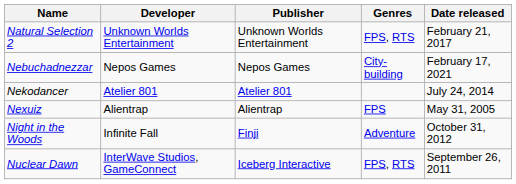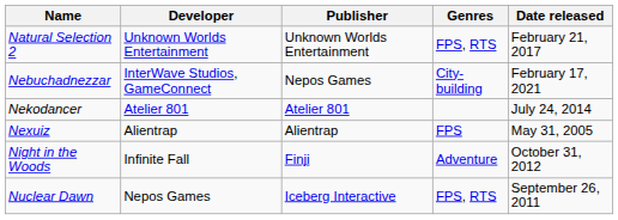Nebuchadnezzar | Developer: Nepos Games -> InterWave Studios, GameConnect
Nuclear Dawn | Developer: InterWave Studios, GameConnect -> Nepos Games
